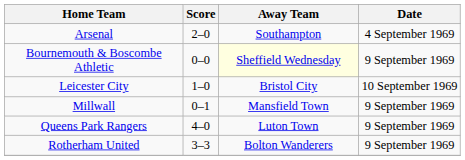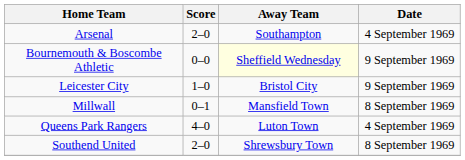Leicester City | Date: 10 September 1969 -> 9 September 1969
Millwall | Date: 9 September 1969 -> 8 September 1969
Queens Park Rangers | Date: 9 September 1969 -> 4 September 1969
- row: Rotherham United | 3–3 | Bolton Wanderers | 9 September 1969
+ row: Southend United | 2–0 | Shrewsbury Town | 8 September 1969
